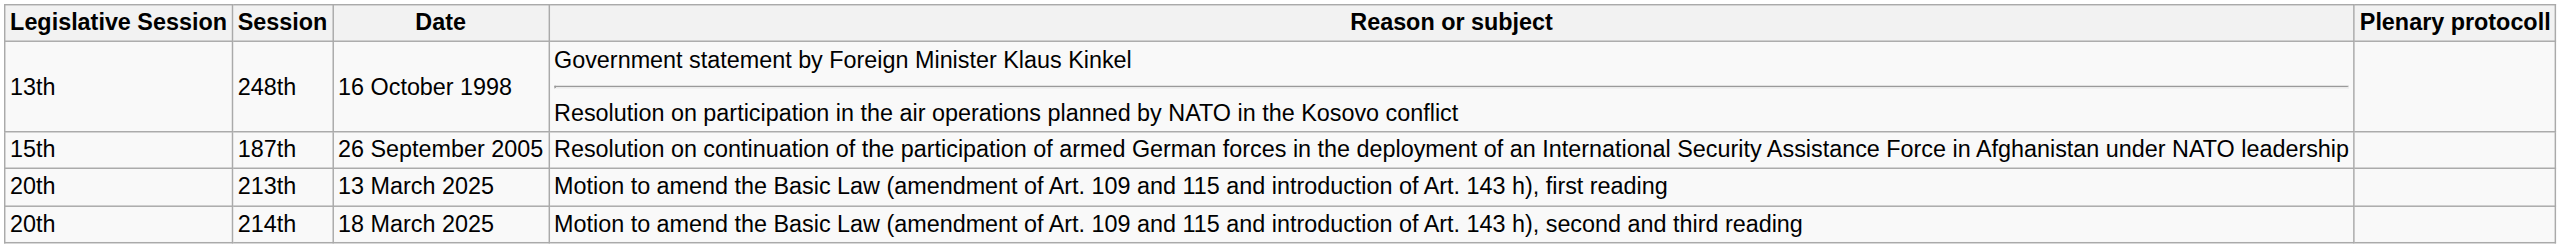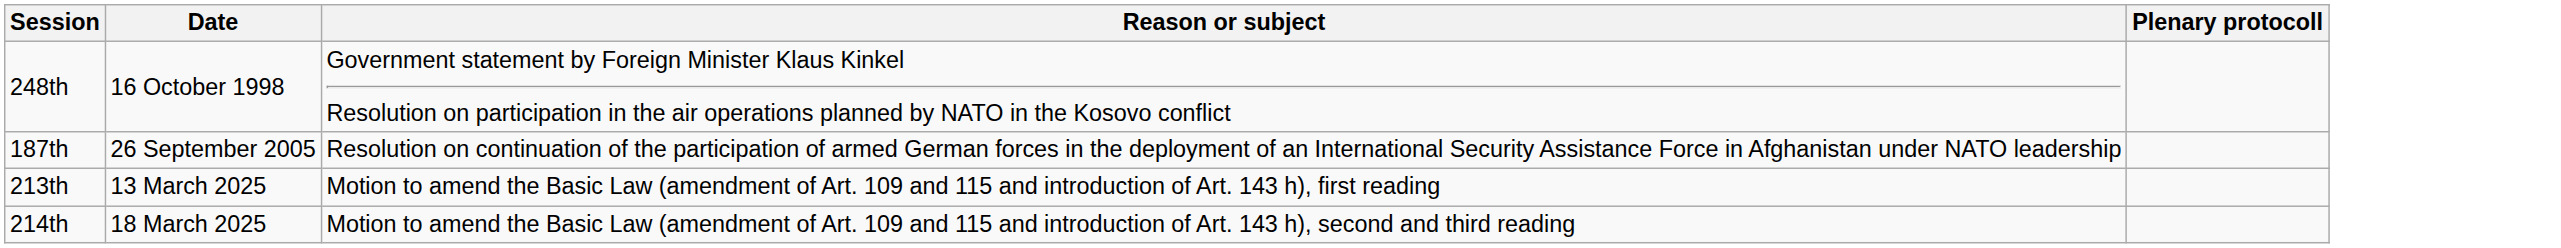- column: Legislative Session | 13th | 15th | 20th | 20th
